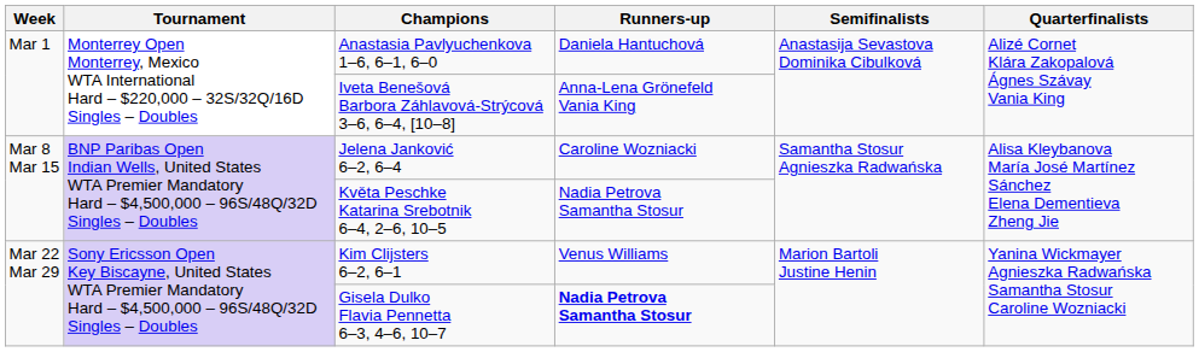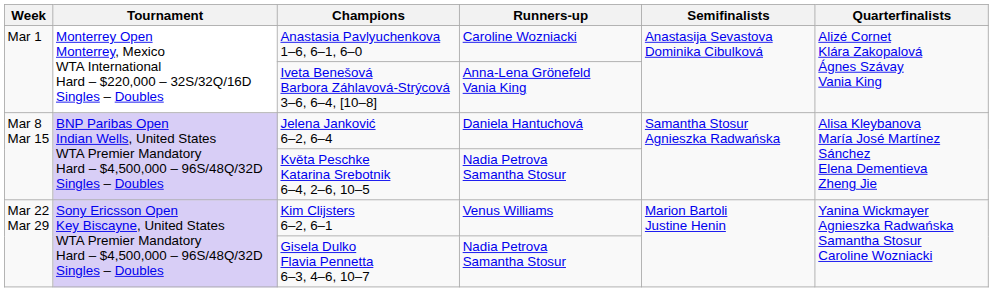Anastasia Pavlyuchenkova 1–6, 6–1, 6–0 | Runners-up: Daniela Hantuchová -> Caroline Wozniacki
Jelena Janković 6–2, 6–4 | Runners-up: Caroline Wozniacki -> Daniela Hantuchová
Gisela Dulko Flavia Pennetta 6–3, 4–6, 10–7 | Runners-up: bold -> normal
